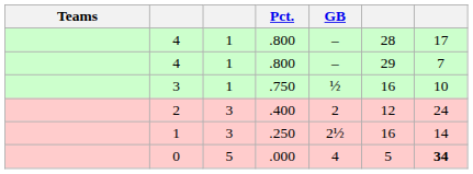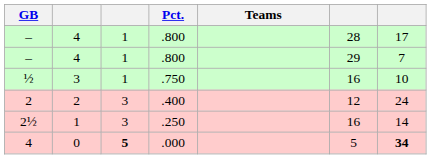columns swapped: Teams <-> GB
0 | column 3: normal -> bold
